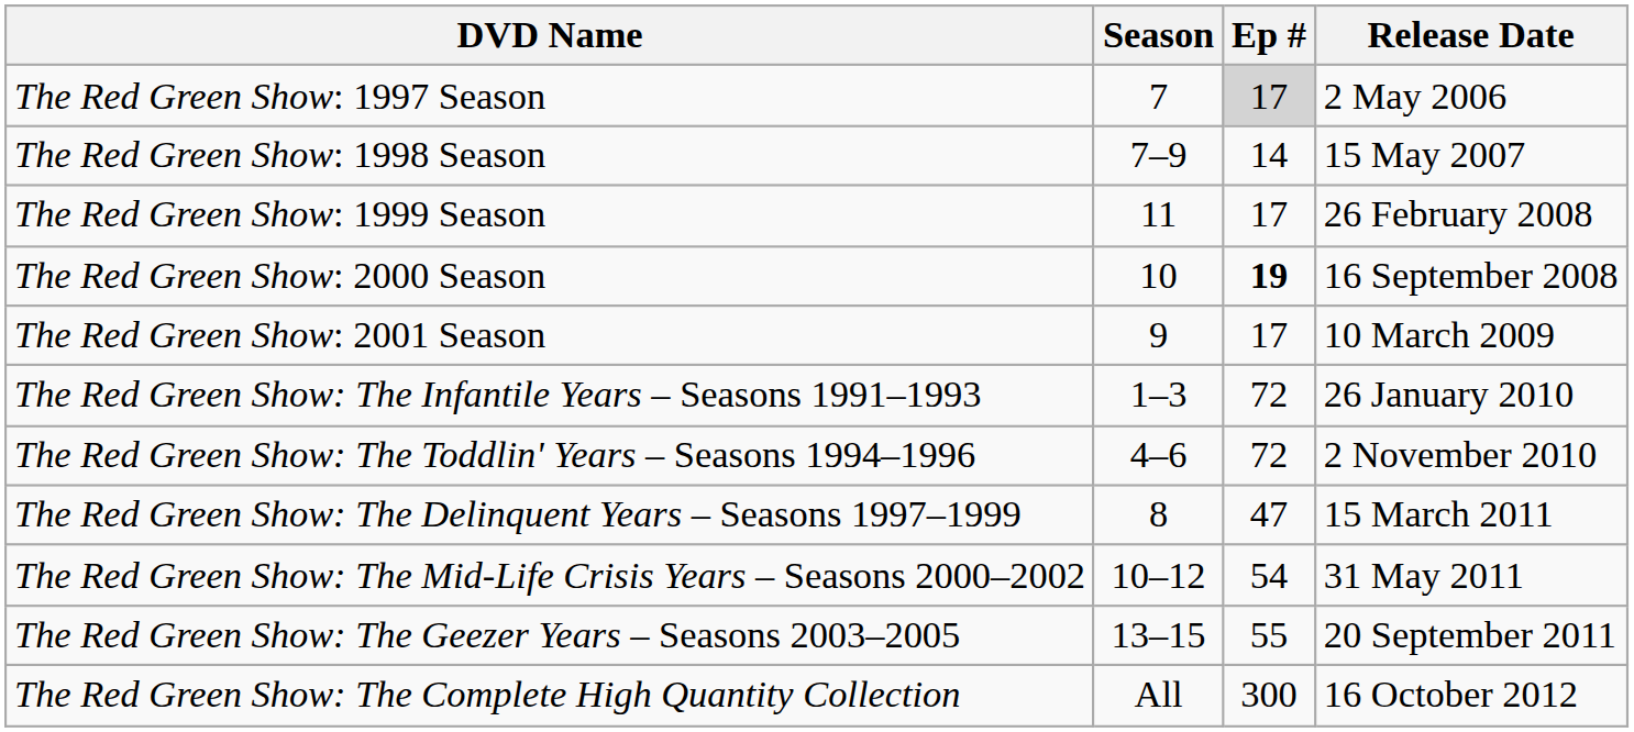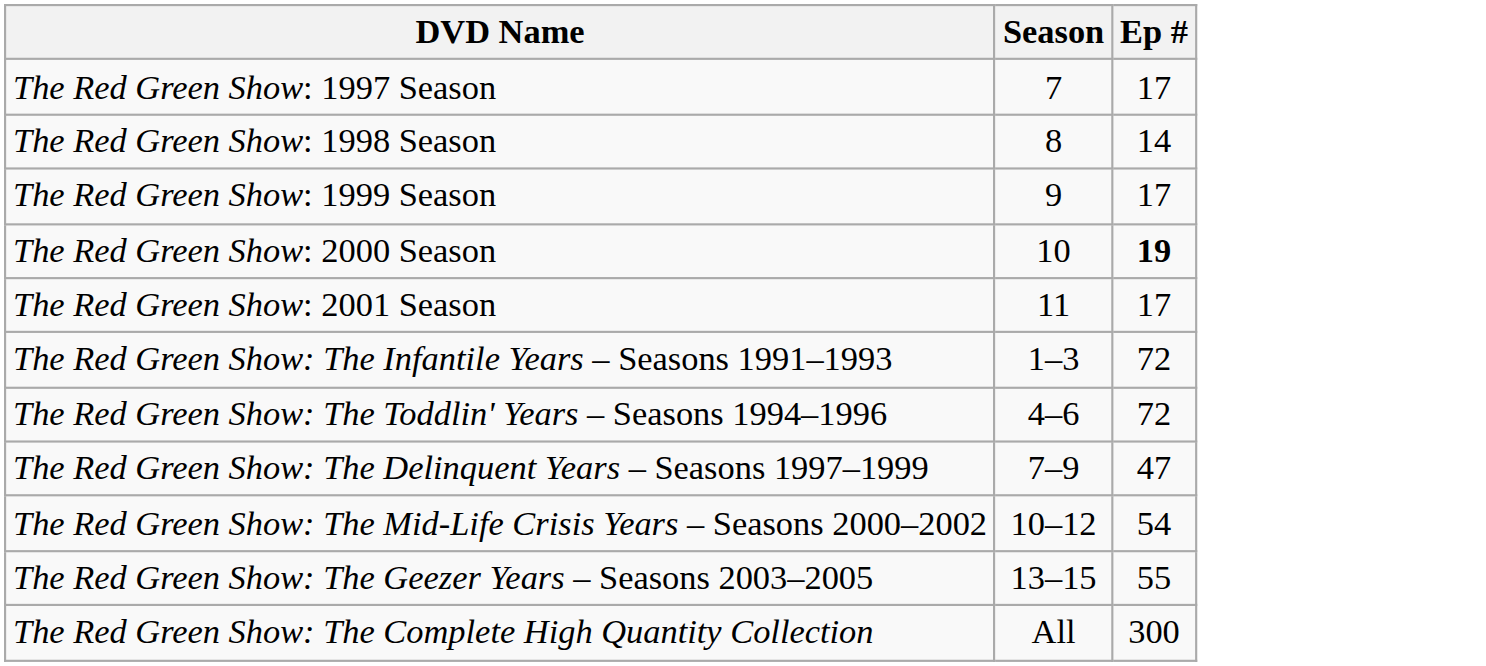- column: Release Date | 2 May 2006 | 15 May 2007 | 26 February 2008 | 16 September 2008 | 10 March 2009 | 26 January 2010 | 2 November 2010 | 15 March 2011 | 31 May 2011 | 20 September 2011 | 16 October 2012
The Red Green Show: 1997 Season | Ep #: lightgrey background -> no background
The Red Green Show: 1998 Season | Season: 7–9 -> 8
The Red Green Show: 1999 Season | Season: 11 -> 9
The Red Green Show: 2001 Season | Season: 9 -> 11
The Red Green Show: The Delinquent Years – Seasons 1997–1999 | Season: 8 -> 7–9
